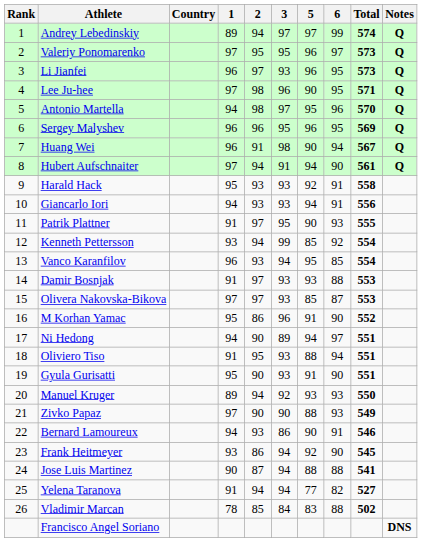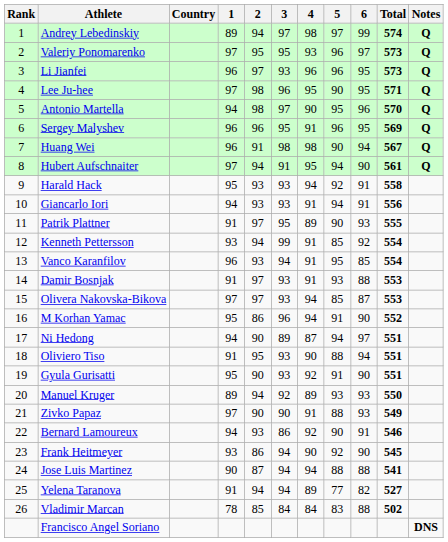+ column: 4 | 98 | 93 | 96 | 95 | 90 | 91 | 98 | 95 | 94 | 91 | 89 | 91 | 91 | 91 | 94 | 94 | 87 | 90 | 92 | 89 | 91 | 92 | 90 | 94 | 89 | 84
